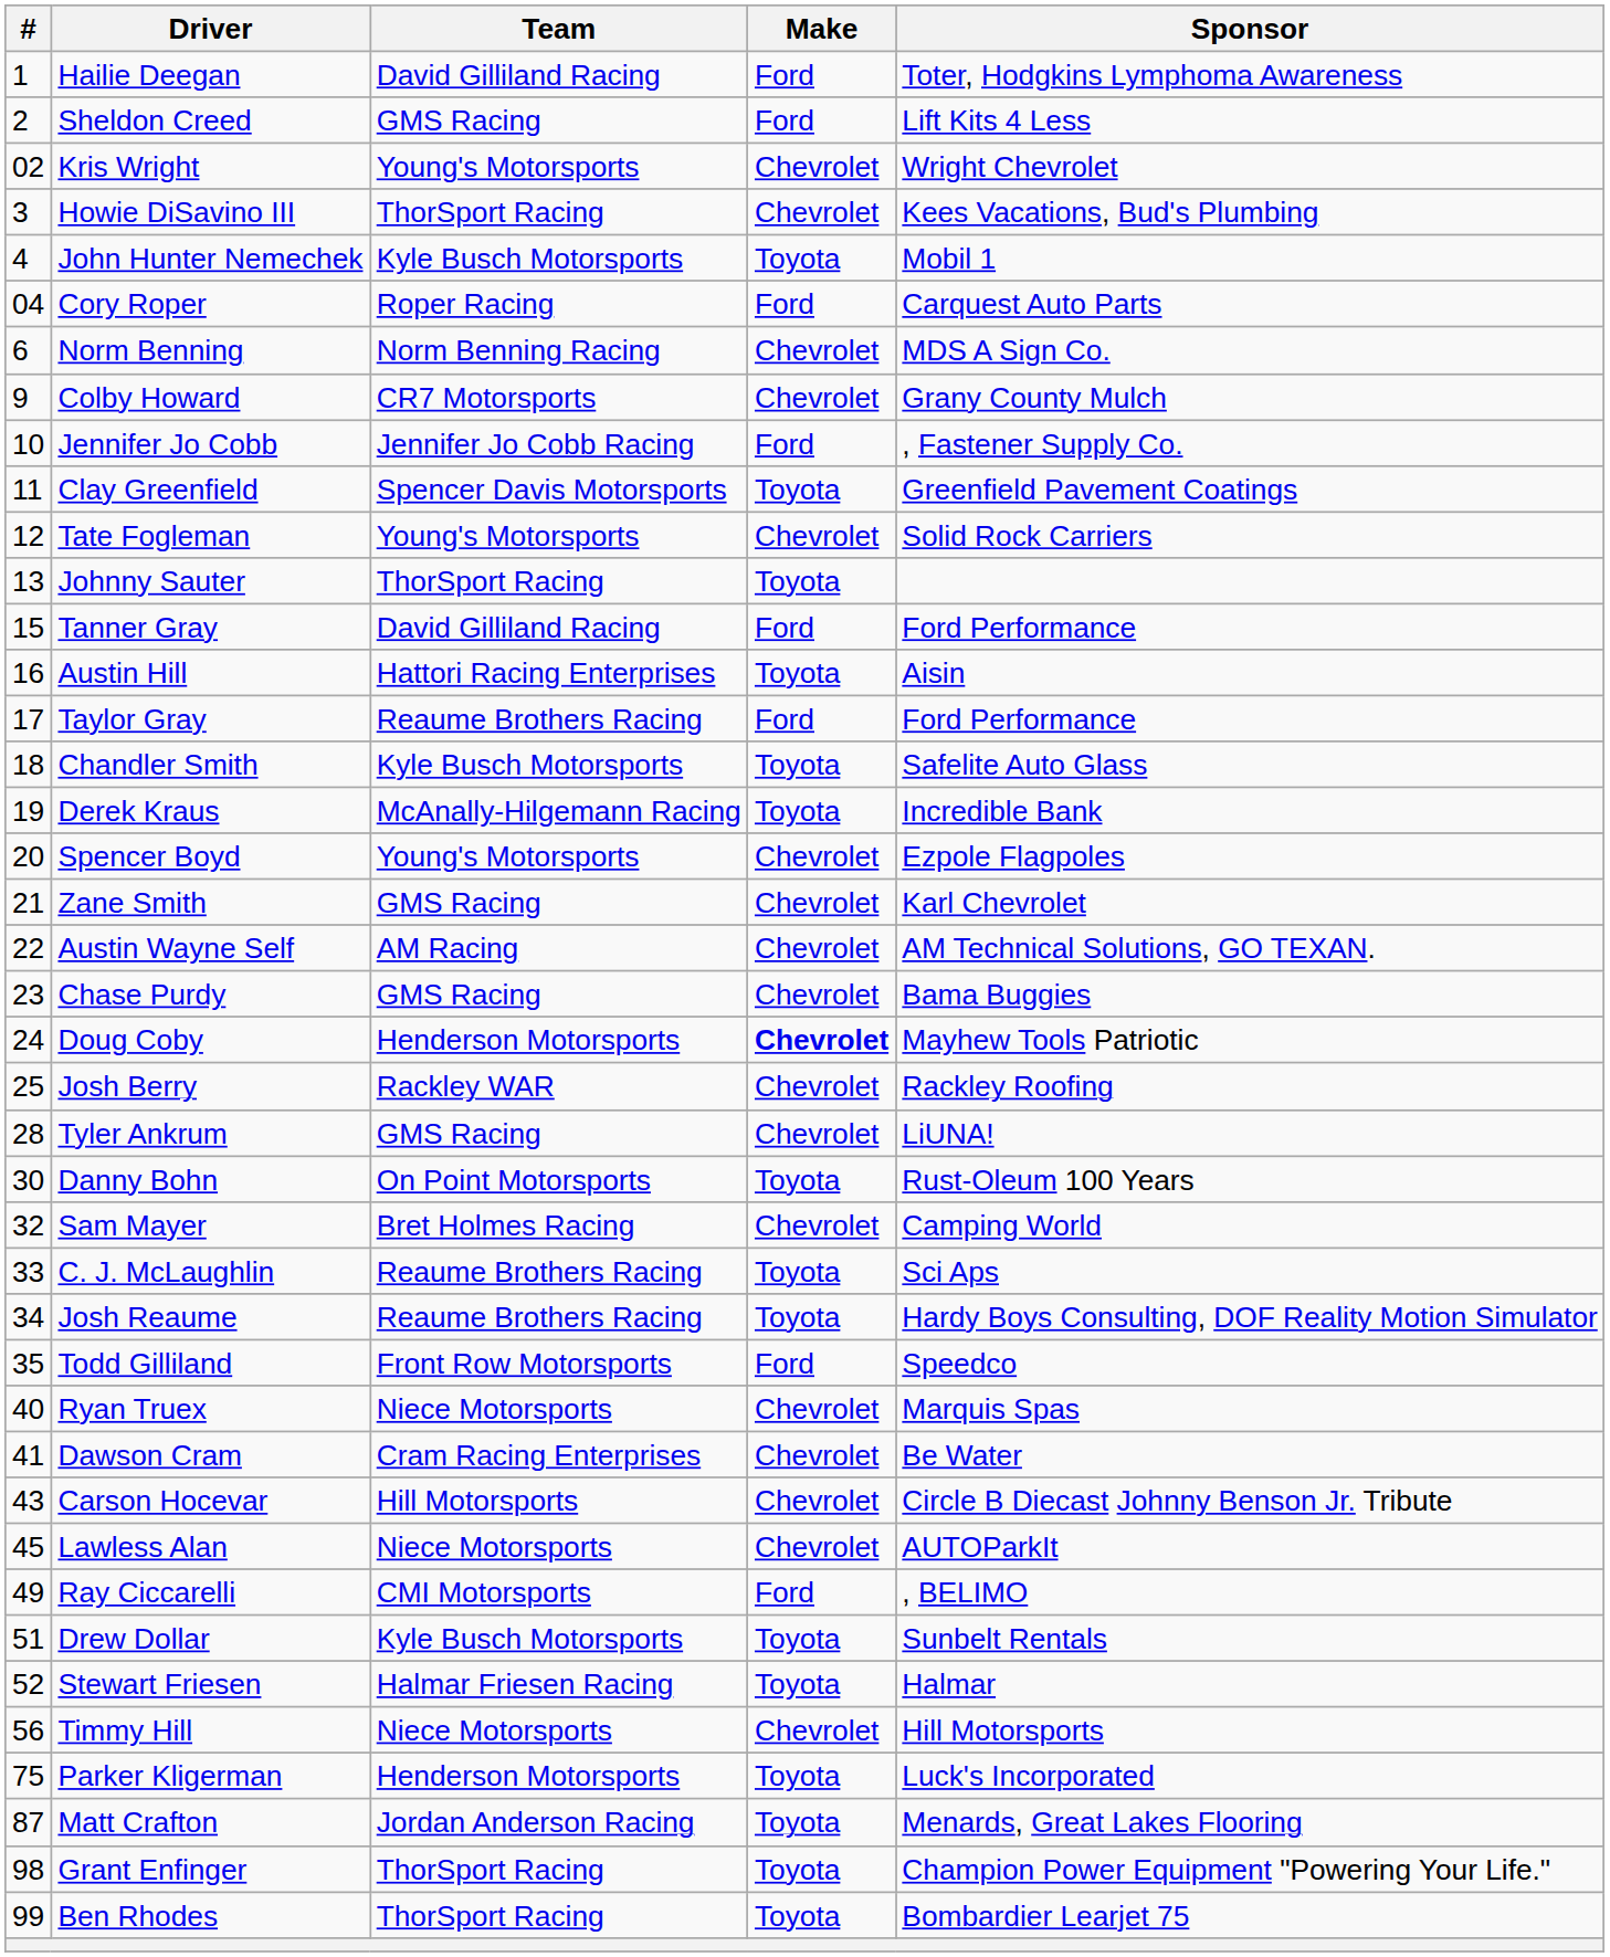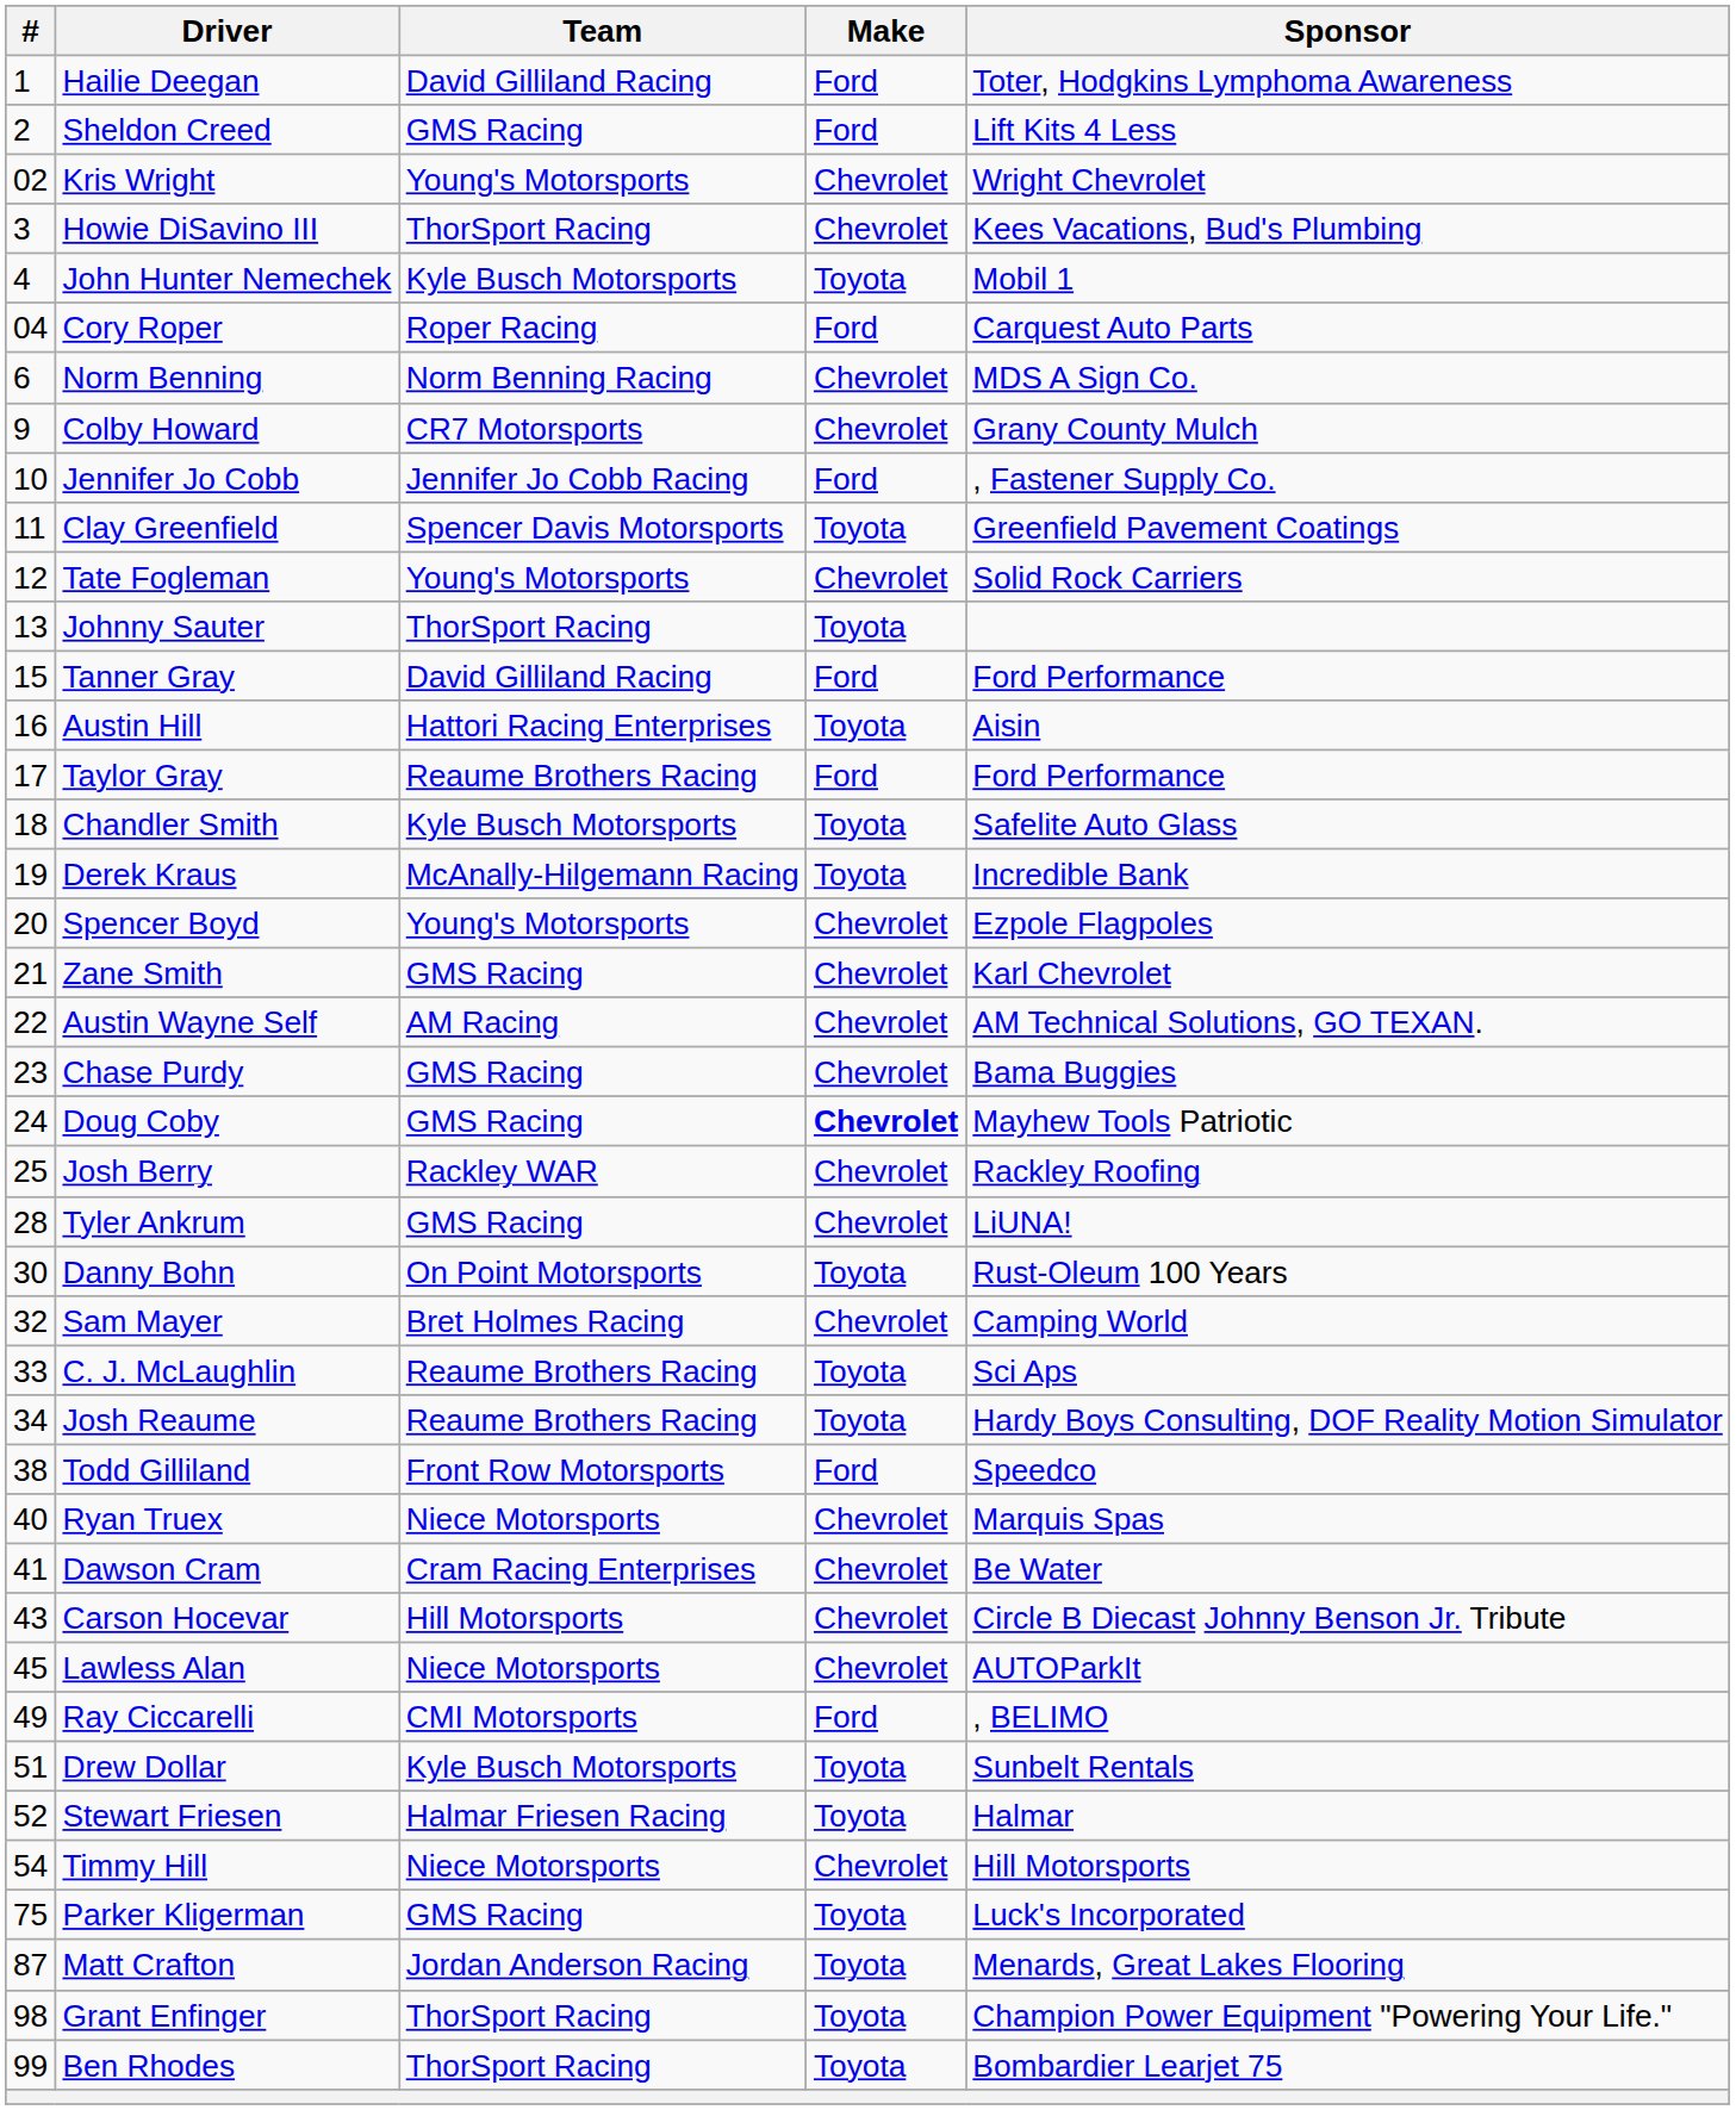Doug Coby | Team: Henderson Motorsports -> GMS Racing
Todd Gilliland | #: 35 -> 38
Timmy Hill | #: 56 -> 54
Parker Kligerman | Team: Henderson Motorsports -> GMS Racing
